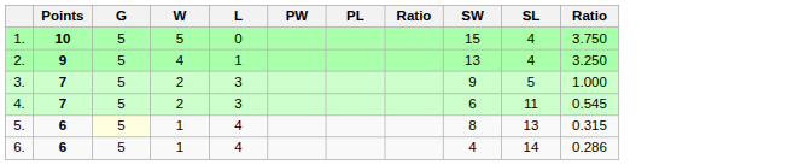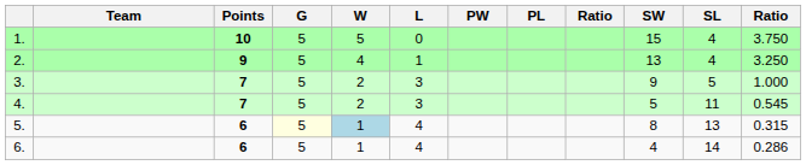+ column: Team
4. | SW: 6 -> 5
5. | W: no background -> lightblue background
